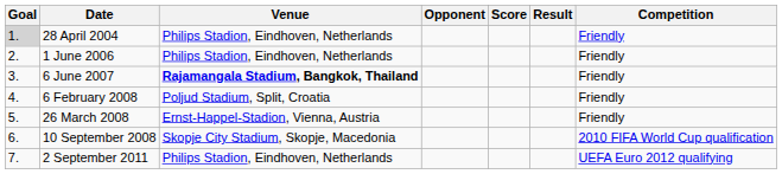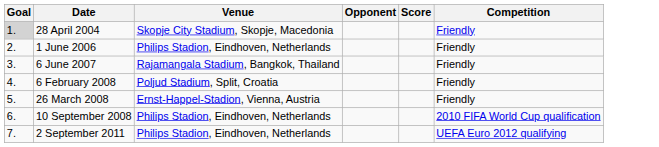- column: Result
28 April 2004 | Venue: Philips Stadion, Eindhoven, Netherlands -> Skopje City Stadium, Skopje, Macedonia
6 June 2007 | Venue: bold -> normal
10 September 2008 | Venue: Skopje City Stadium, Skopje, Macedonia -> Philips Stadion, Eindhoven, Netherlands
